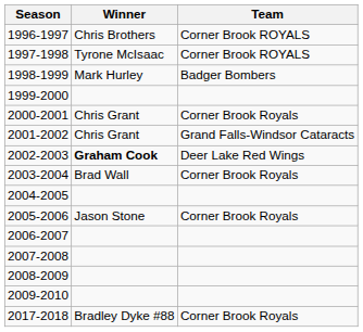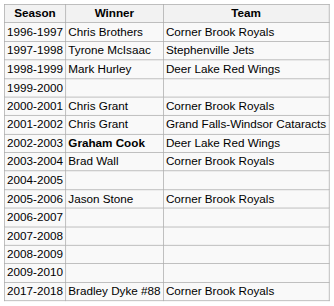1996-1997 | Team: Corner Brook ROYALS -> Corner Brook Royals
1997-1998 | Team: Corner Brook ROYALS -> Stephenville Jets
1998-1999 | Team: Badger Bombers -> Deer Lake Red Wings
